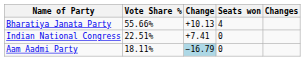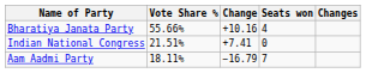Bharatiya Janata Party | Change: +10.13 -> +10.16
Indian National Congress | Vote Share %: 22.51% -> 21.51%
Aam Aadmi Party | Change: lightblue background -> no background
Aam Aadmi Party | Seats won: 0 -> 7
